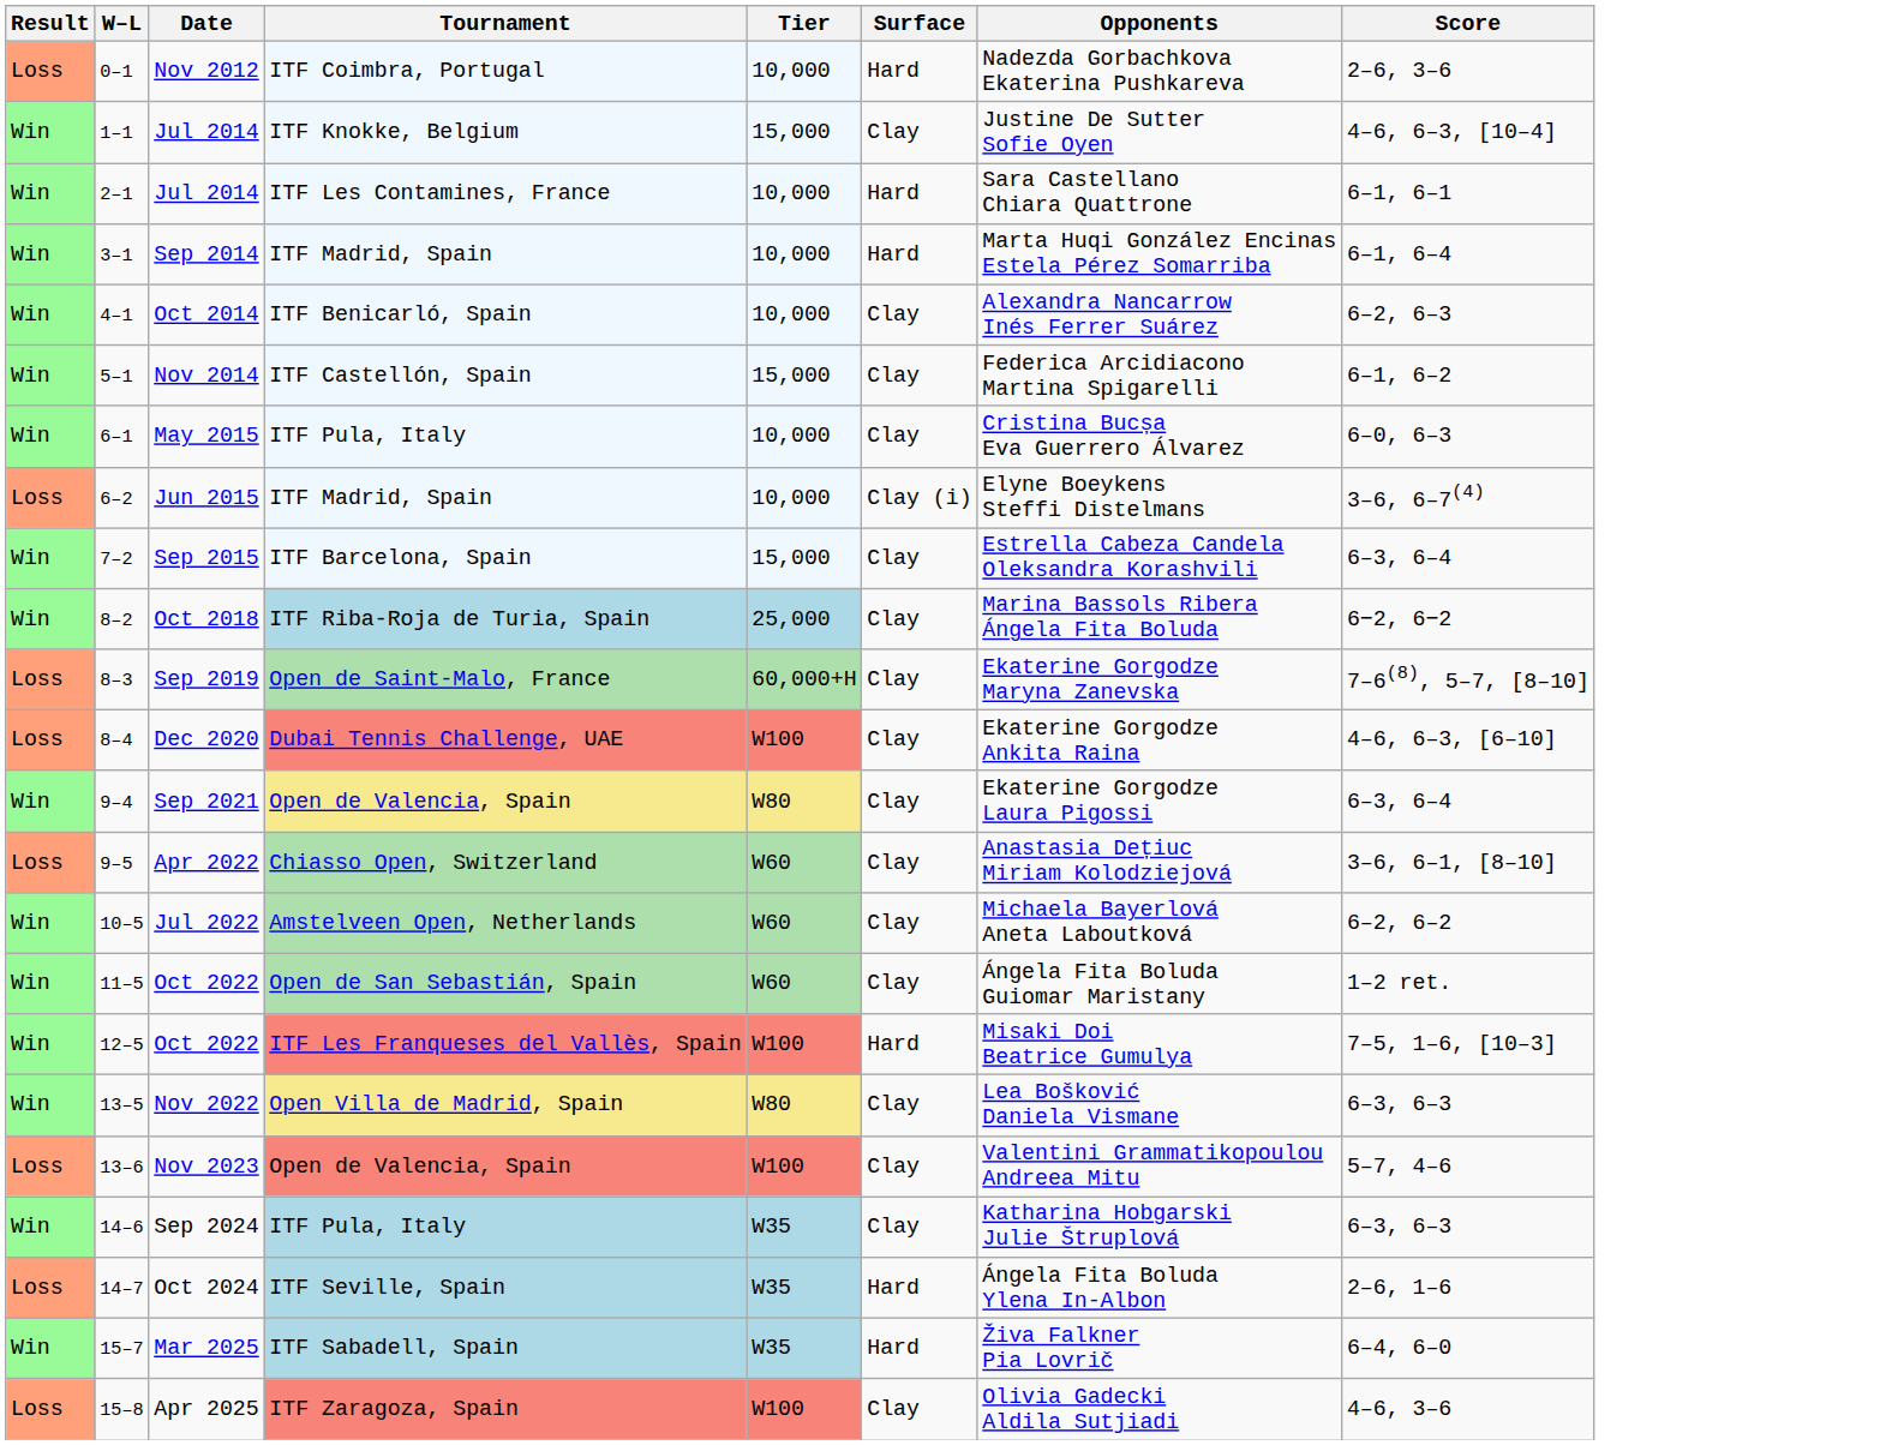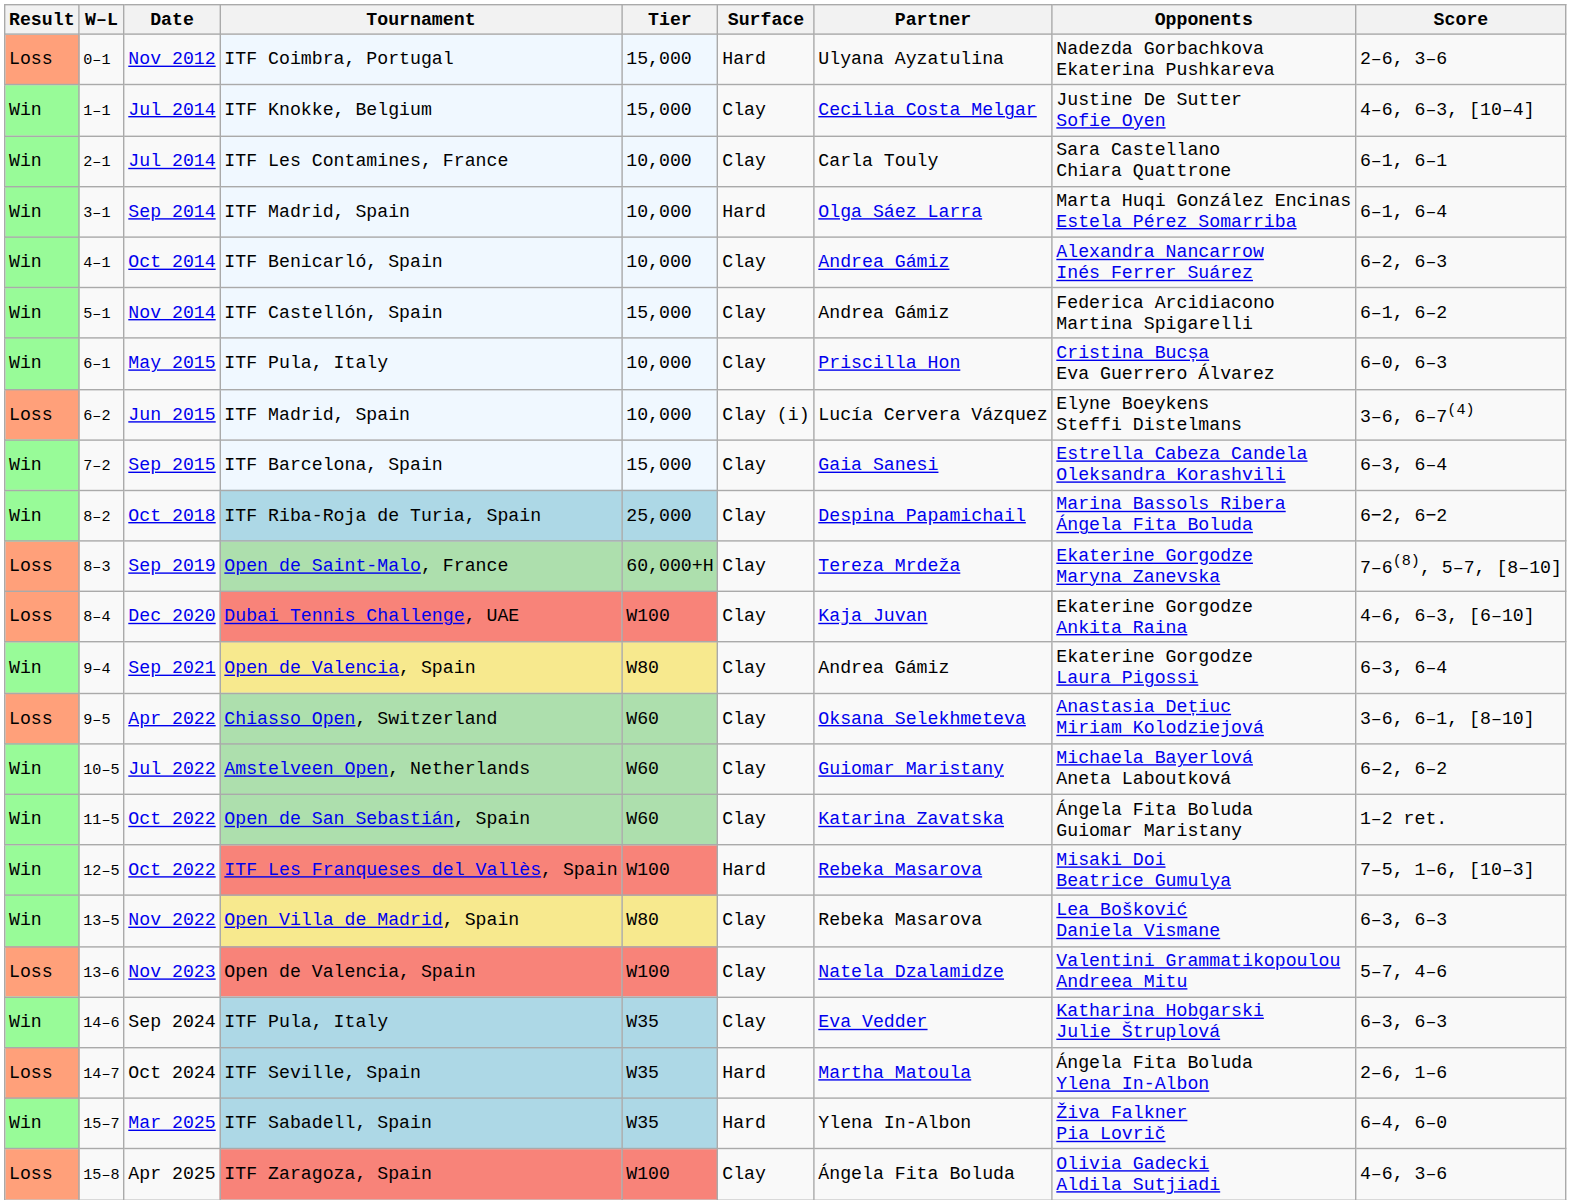+ column: Partner | Ulyana Ayzatulina | Cecilia Costa Melgar | Carla Touly | Olga Sáez Larra | Andrea Gámiz | Andrea Gámiz | Priscilla Hon | Lucía Cervera Vázquez | Gaia Sanesi | Despina Papamichail | Tereza Mrdeža | Kaja Juvan | Andrea Gámiz | Oksana Selekhmeteva | Guiomar Maristany | Katarina Zavatska | Rebeka Masarova | Rebeka Masarova | Natela Dzalamidze | Eva Vedder | Martha Matoula | Ylena In-Albon | Ángela Fita Boluda
Nov 2012 | Tier: 10,000 -> 15,000
2–1 / Jul 2014 | Surface: Hard -> Clay
